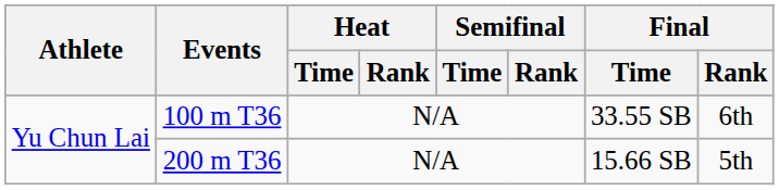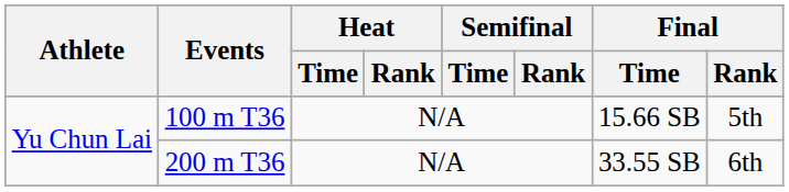100 m T36 | Final / Time: 33.55 SB -> 15.66 SB
100 m T36 | Final / Rank: 6th -> 5th
200 m T36 | Final / Time: 15.66 SB -> 33.55 SB
200 m T36 | Final / Rank: 5th -> 6th
